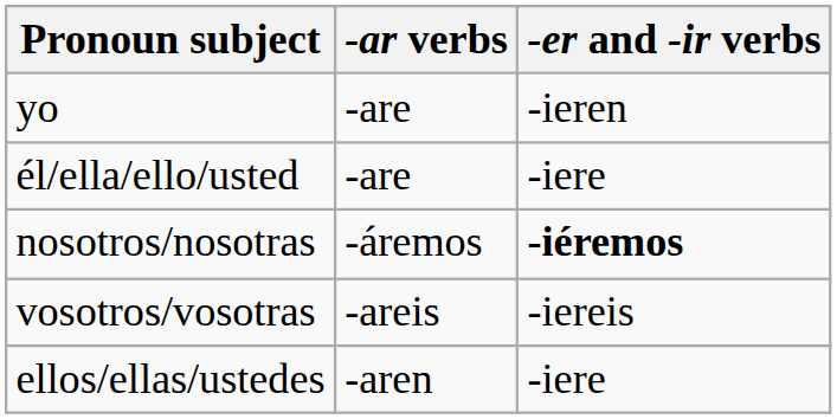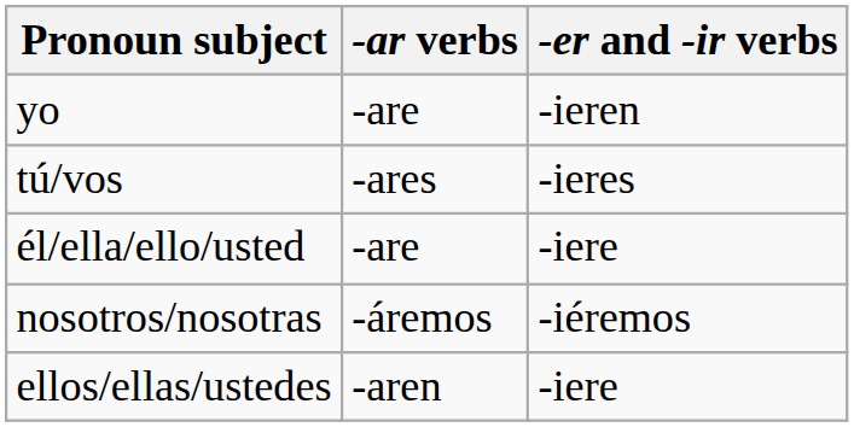+ row: tú/vos | -ares | -ieres
nosotros/nosotras | -er and -ir verbs: bold -> normal
- row: vosotros/vosotras | -areis | -iereis
